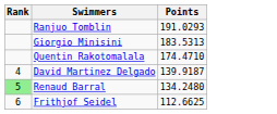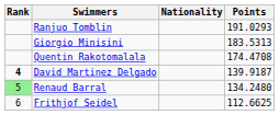+ column: Nationality
Quentin Rakotomalala | Points: 174.4710 -> 174.4708
David Martinez Delgado | Rank: normal -> bold
